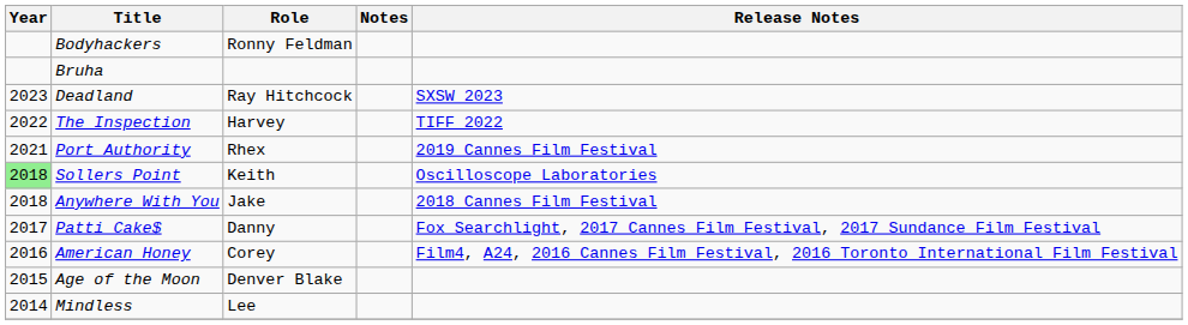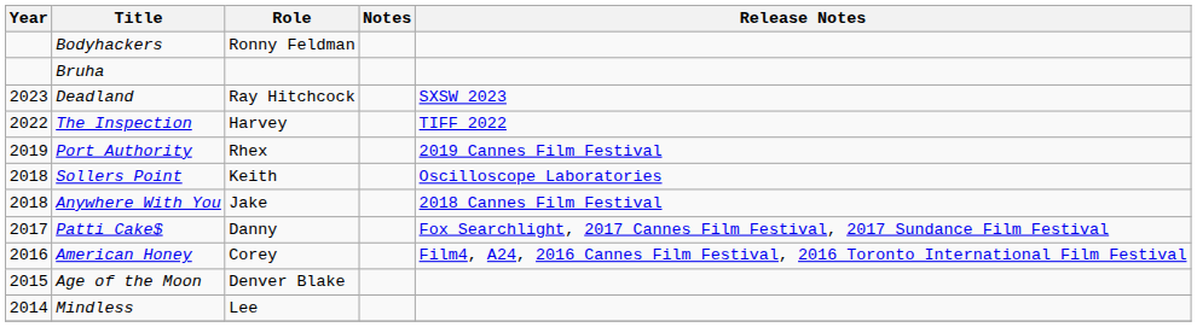Port Authority | Year: 2021 -> 2019
Sollers Point | Year: lightgreen background -> no background
